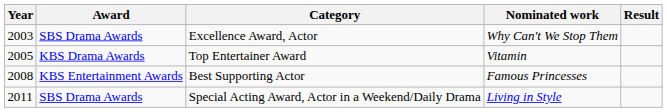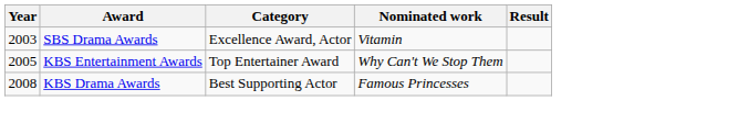Excellence Award, Actor | Nominated work: Why Can't We Stop Them -> Vitamin
Top Entertainer Award | Award: KBS Drama Awards -> KBS Entertainment Awards
Top Entertainer Award | Nominated work: Vitamin -> Why Can't We Stop Them
Best Supporting Actor | Award: KBS Entertainment Awards -> KBS Drama Awards
- row: 2011 | SBS Drama Awards | Special Acting Award, Actor in a Weekend/Daily Drama | Living in Style
